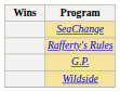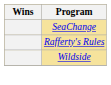- row: G.P.
